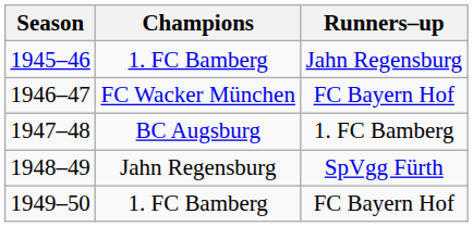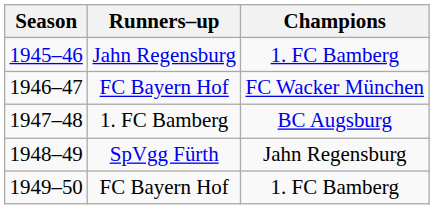columns swapped: Champions <-> Runners–up
